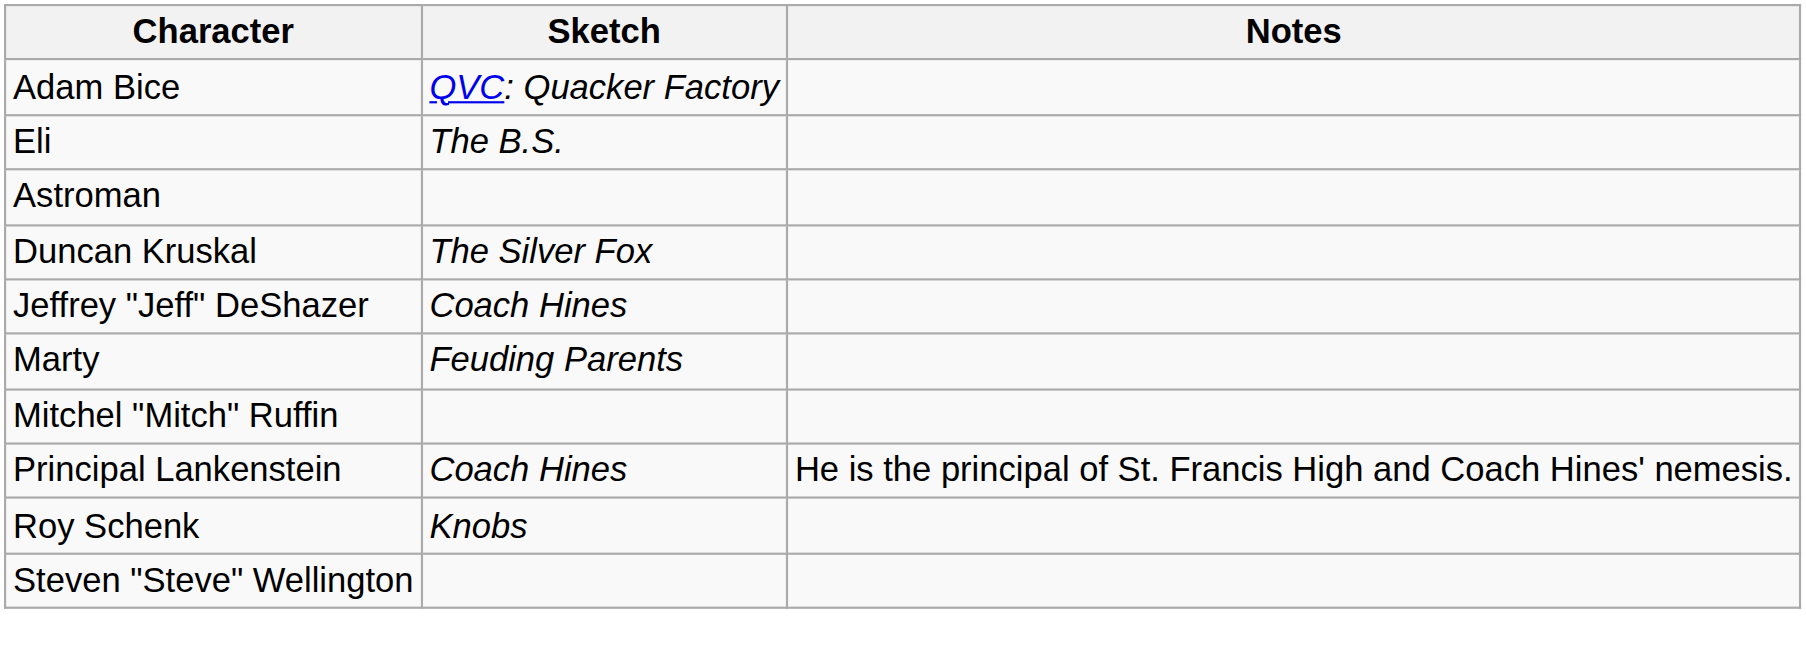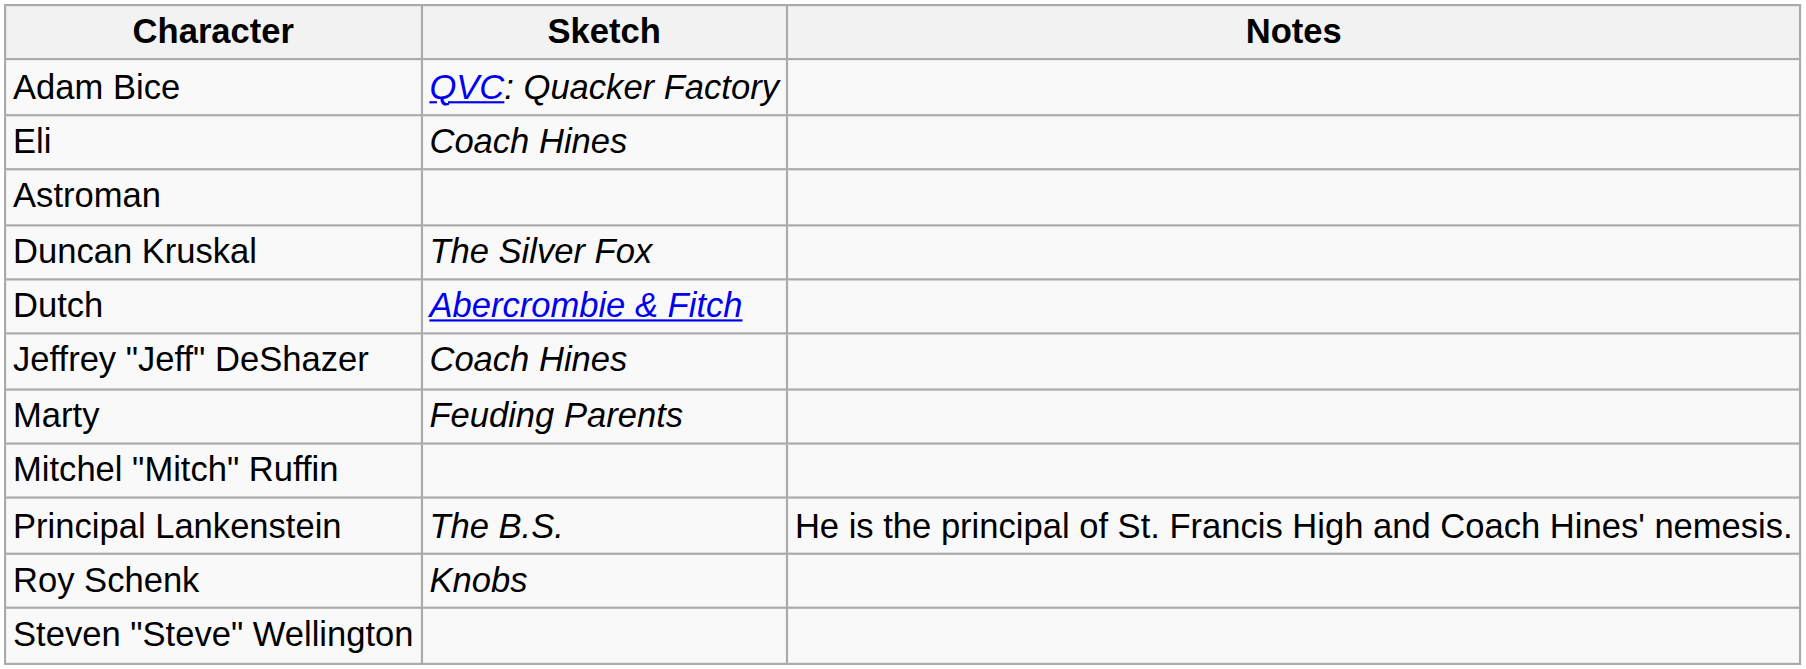Eli | Sketch: The B.S. -> Coach Hines
+ row: Dutch | Abercrombie & Fitch
Principal Lankenstein | Sketch: Coach Hines -> The B.S.
